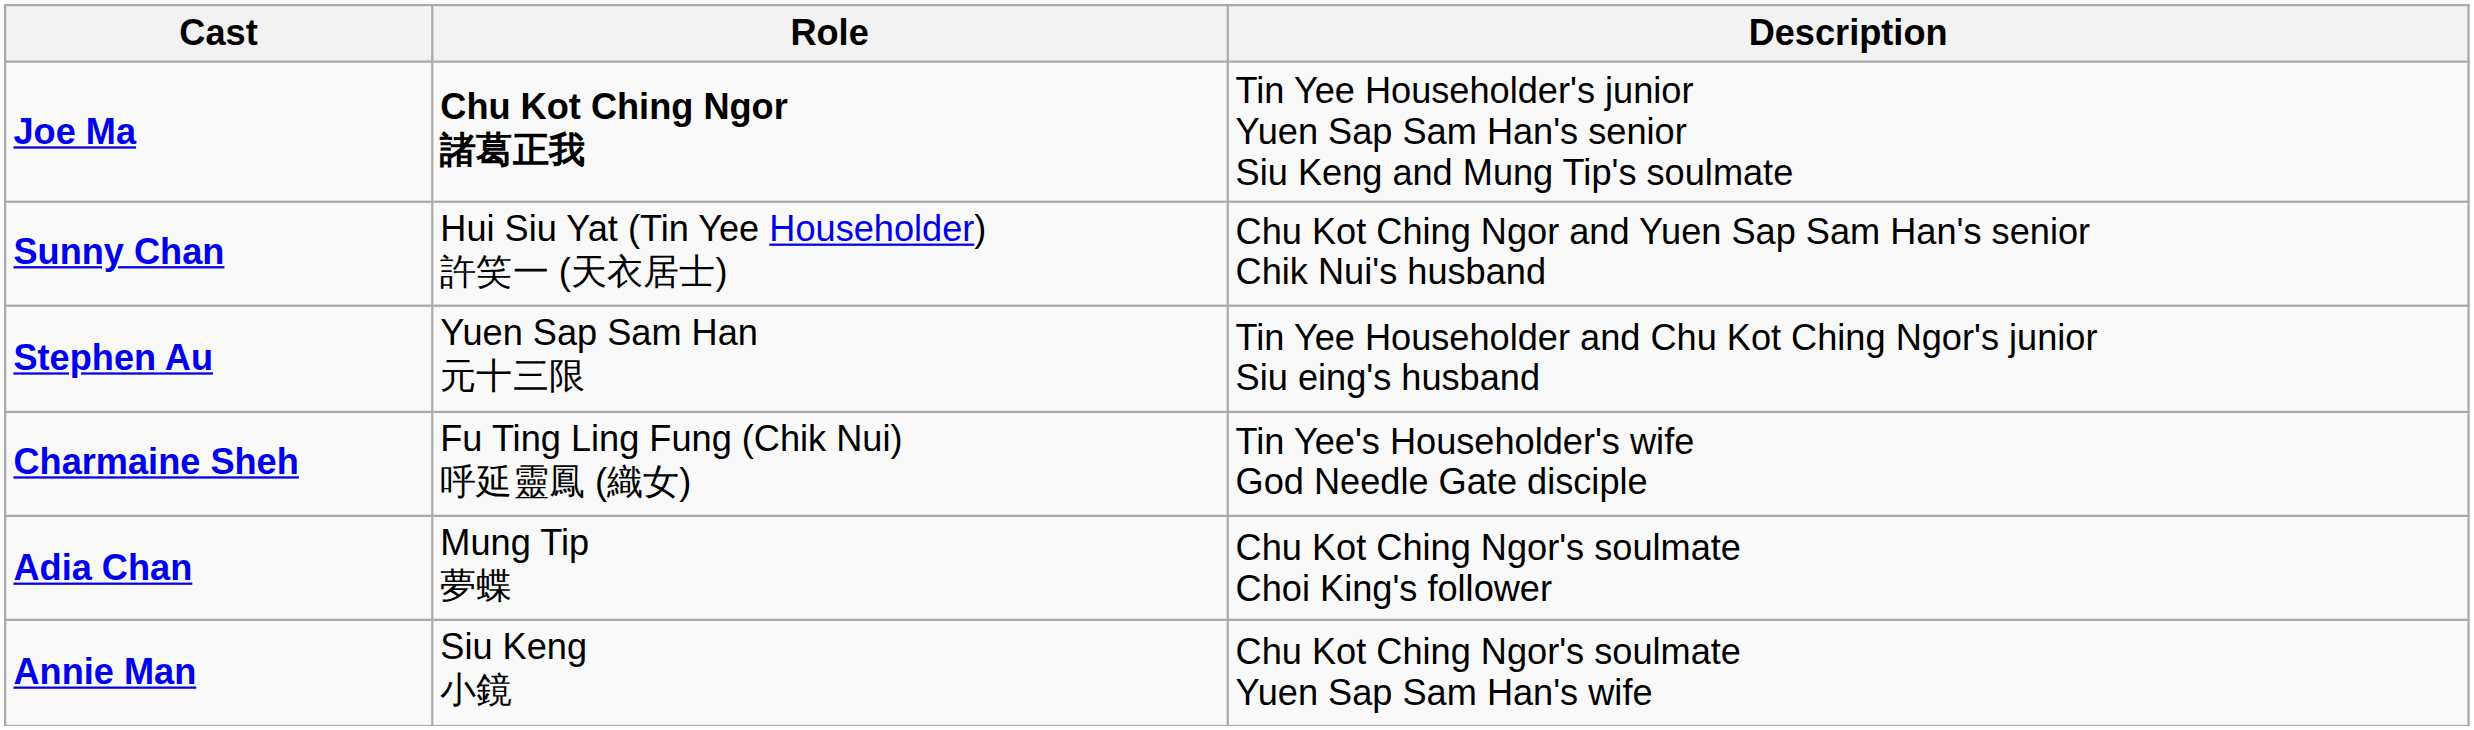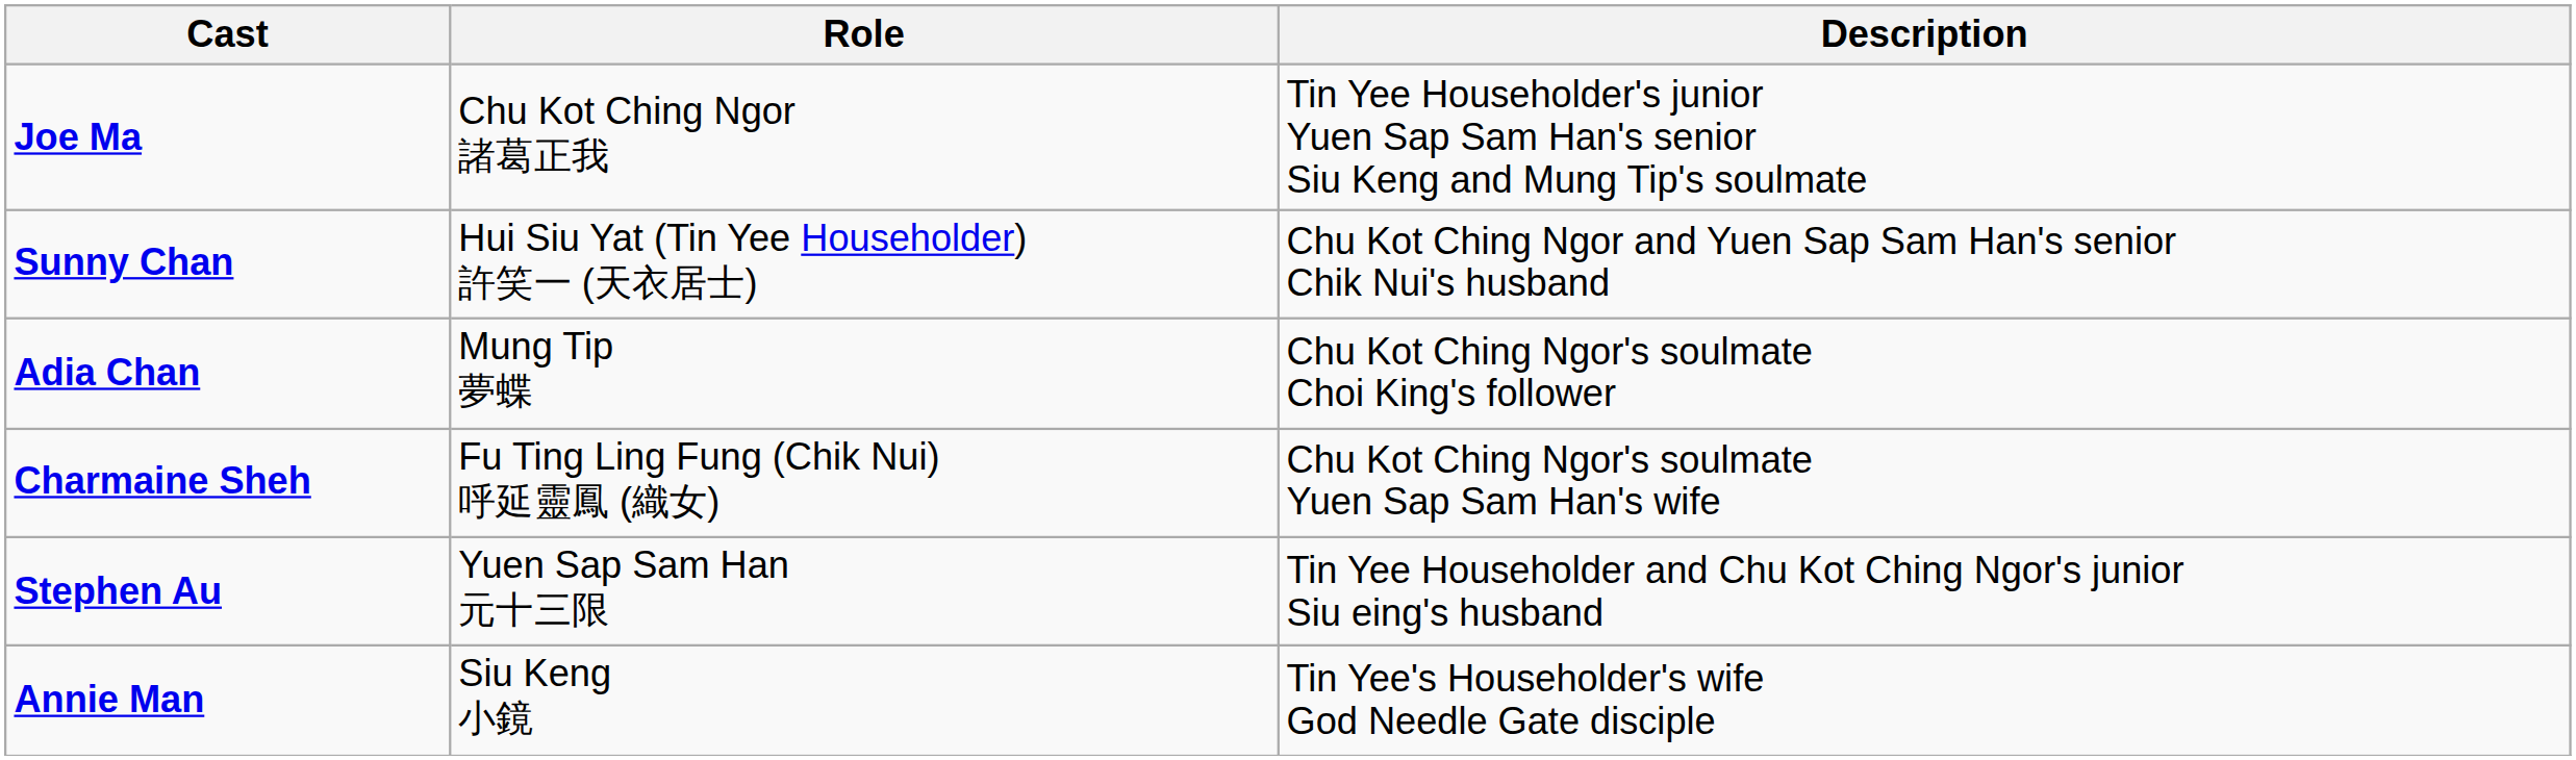Joe Ma | Role: bold -> normal
rows swapped: Stephen Au <-> Adia Chan
Charmaine Sheh | Description: Tin Yee's Householder's wife God Needle Gate disciple -> Chu Kot Ching Ngor's soulmate Yuen Sap Sam Han's wife
Annie Man | Description: Chu Kot Ching Ngor's soulmate Yuen Sap Sam Han's wife -> Tin Yee's Householder's wife God Needle Gate disciple
